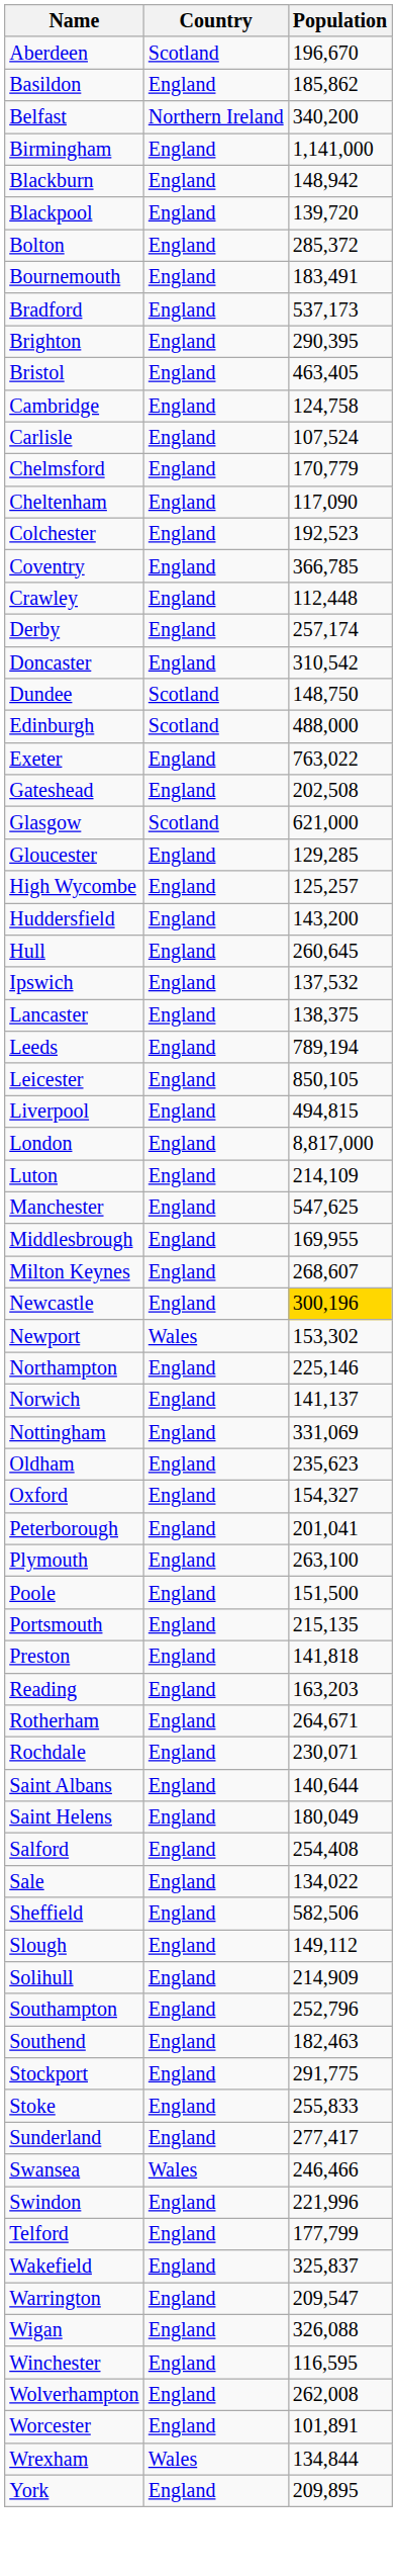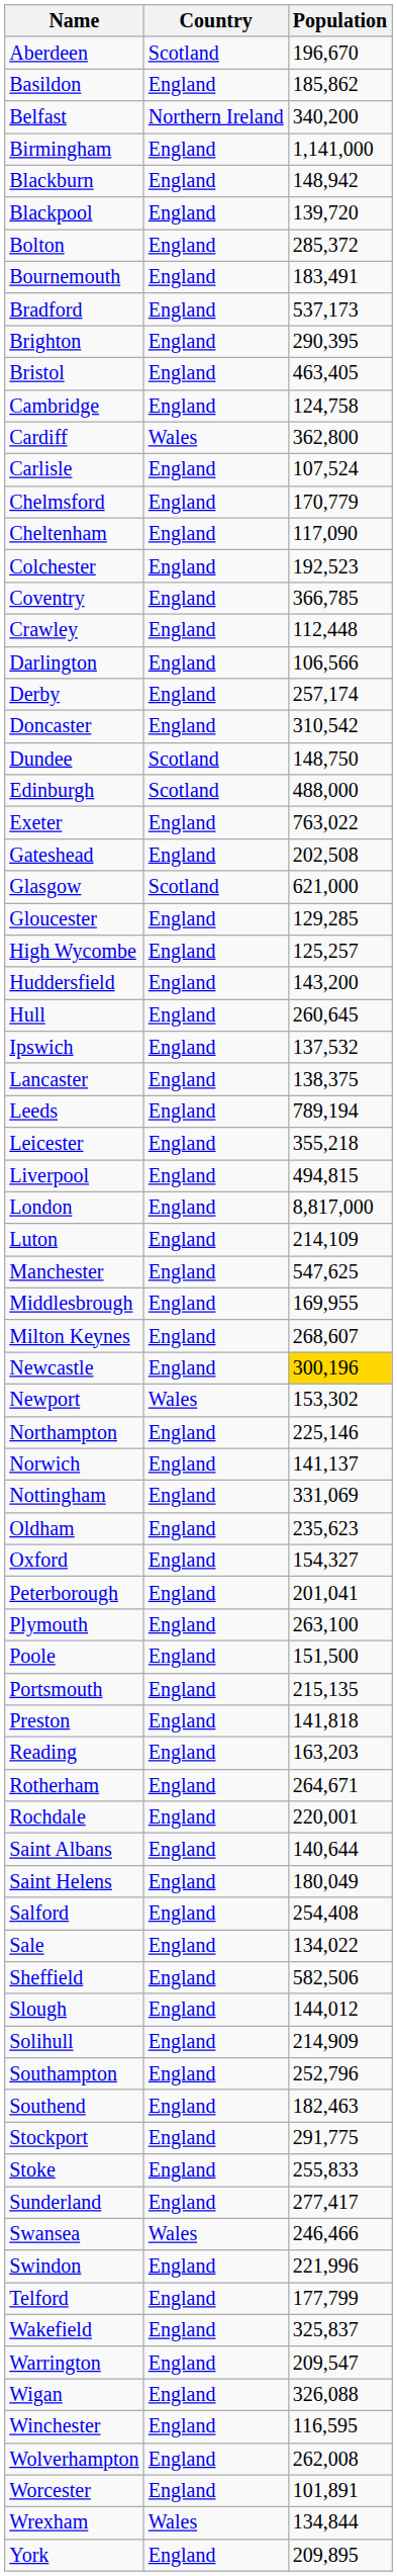+ row: Cardiff | Wales | 362,800
+ row: Darlington | England | 106,566
Leicester | Population: 850,105 -> 355,218
Rochdale | Population: 230,071 -> 220,001
Slough | Population: 149,112 -> 144,012
